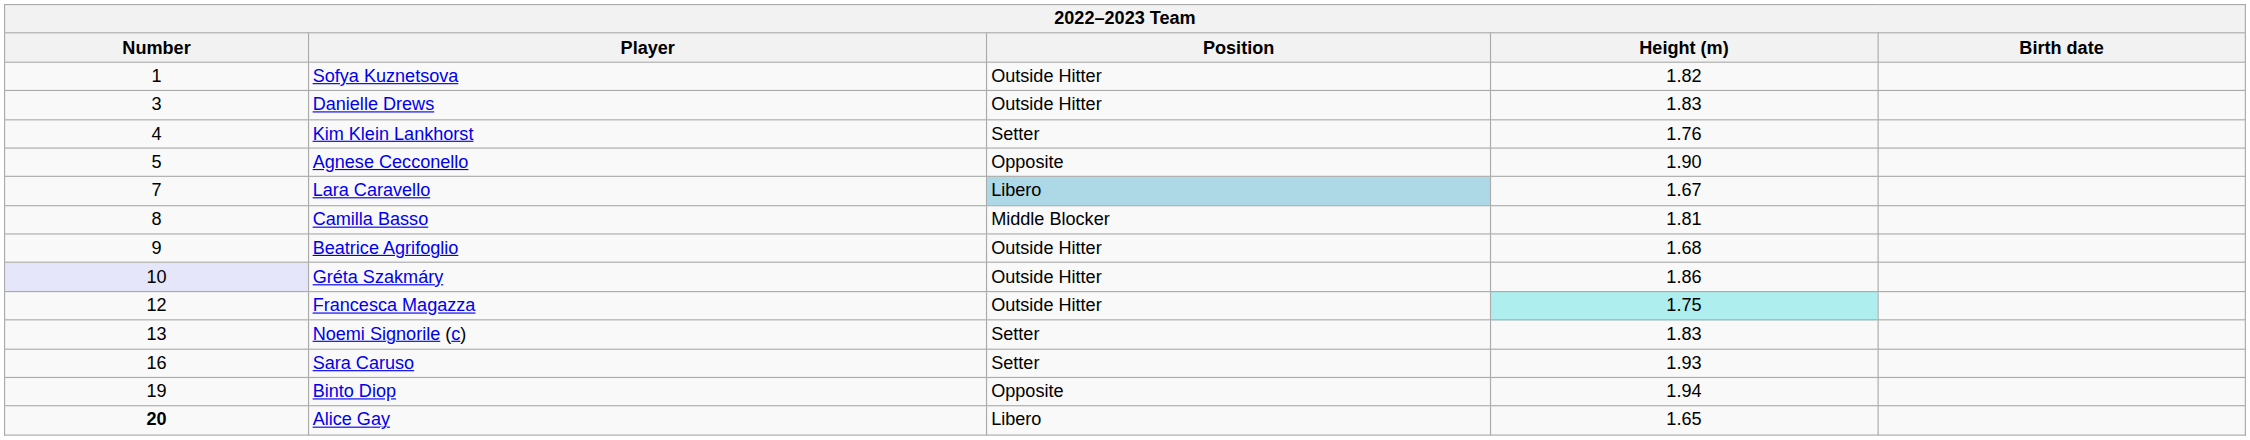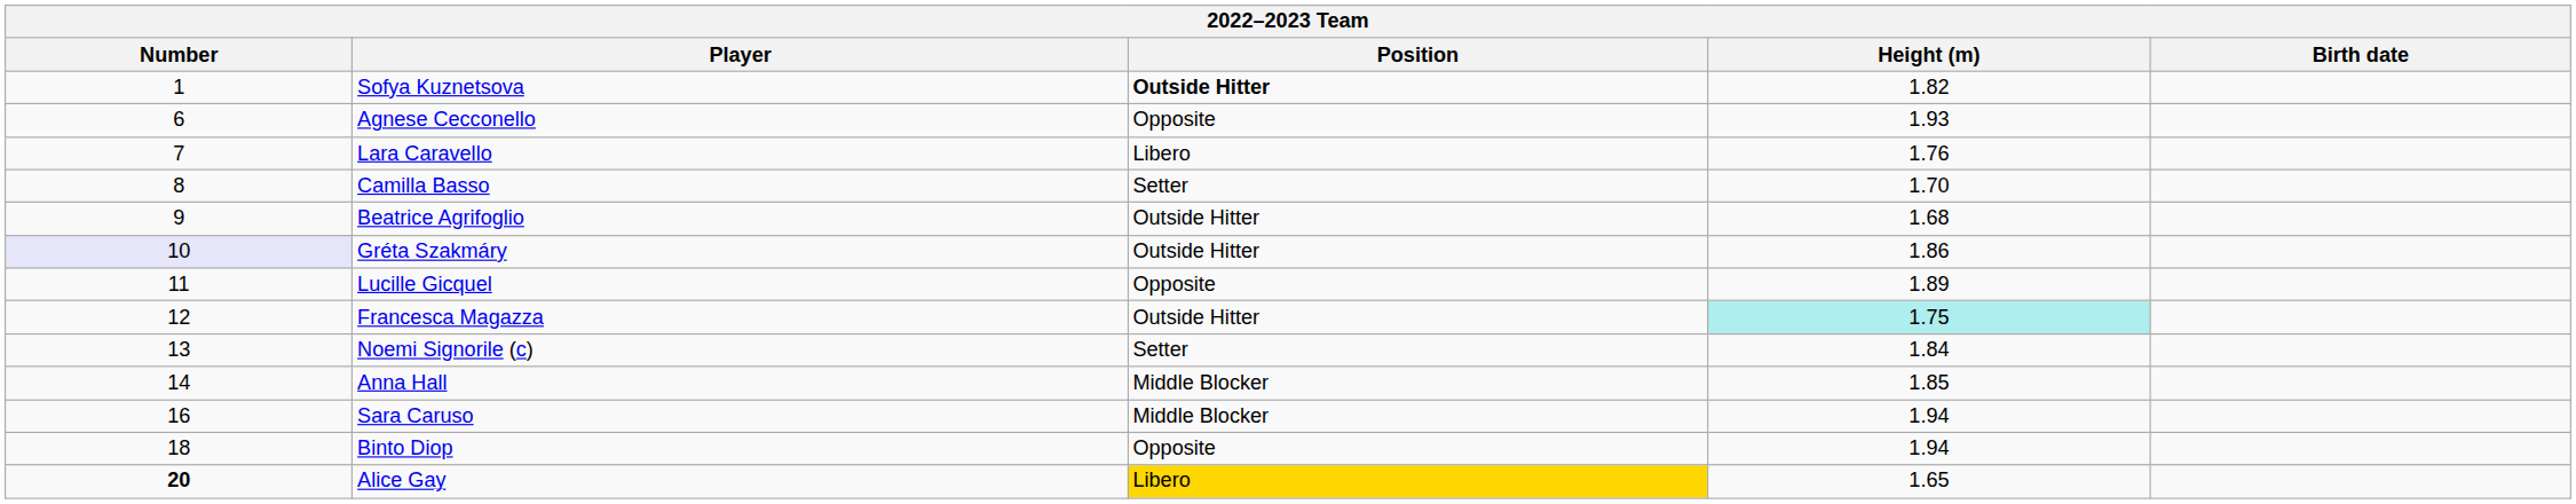Sofya Kuznetsova | Position: normal -> bold
- row: 3 | Danielle Drews | Outside Hitter | 1.83
- row: 4 | Kim Klein Lankhorst | Setter | 1.76
Agnese Cecconello | Number: 5 -> 6
Agnese Cecconello | Height (m): 1.90 -> 1.93
Lara Caravello | Position: lightblue background -> no background
Lara Caravello | Height (m): 1.67 -> 1.76
Camilla Basso | Position: Middle Blocker -> Setter
Camilla Basso | Height (m): 1.81 -> 1.70
+ row: 11 | Lucille Gicquel | Opposite | 1.89
Noemi Signorile (c) | Height (m): 1.83 -> 1.84
+ row: 14 | Anna Hall | Middle Blocker | 1.85
Sara Caruso | Position: Setter -> Middle Blocker
Sara Caruso | Height (m): 1.93 -> 1.94
Binto Diop | Number: 19 -> 18
Alice Gay | Position: no background -> gold background
